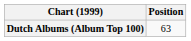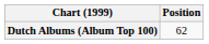Dutch Albums (Album Top 100) | Position: 63 -> 62
